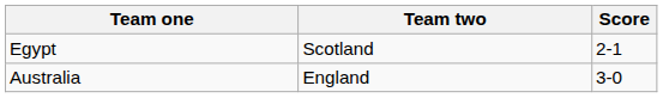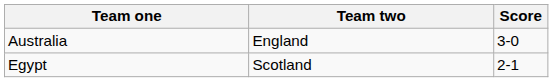rows swapped: Australia <-> Egypt
